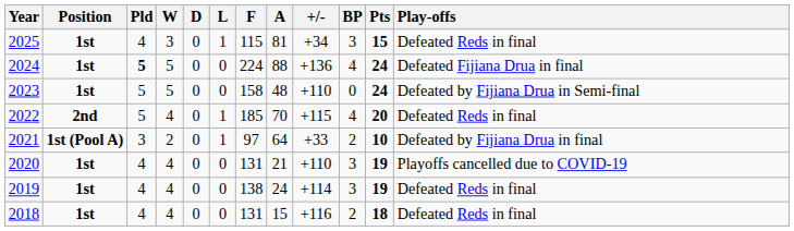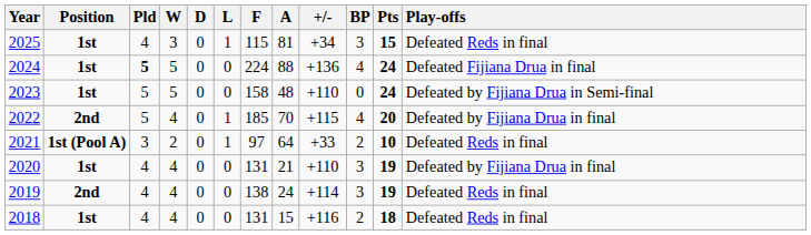2022 | Play-offs: Defeated Reds in final -> Defeated by Fijiana Drua in final
2021 | Play-offs: Defeated by Fijiana Drua in final -> Defeated Reds in final
2020 | Play-offs: Playoffs cancelled due to COVID-19 -> Defeated by Fijiana Drua in final
2019 | Position: 1st -> 2nd
